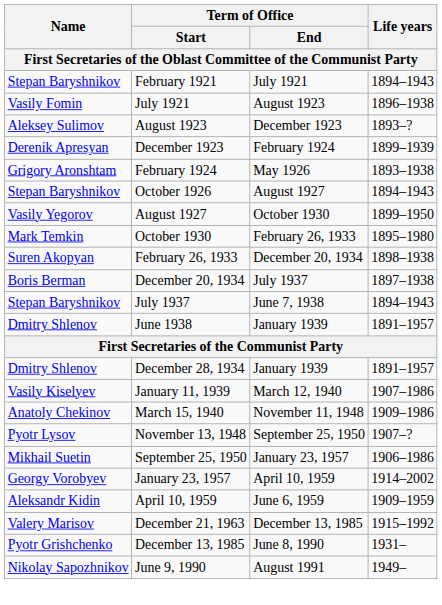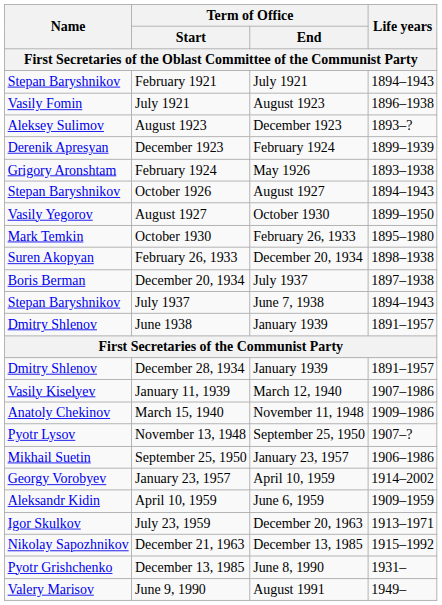+ row: Igor Skulkov | July 23, 1959 | December 20, 1963 | 1913–1971
December 21, 1963 | Name: Valery Marisov -> Nikolay Sapozhnikov
June 9, 1990 | Name: Nikolay Sapozhnikov -> Valery Marisov
